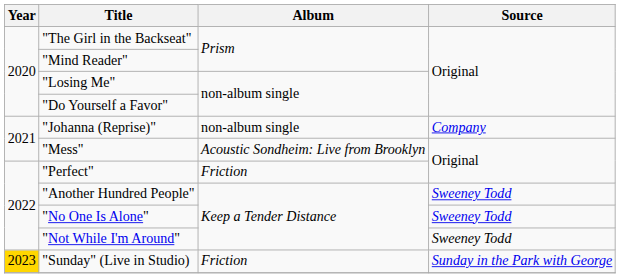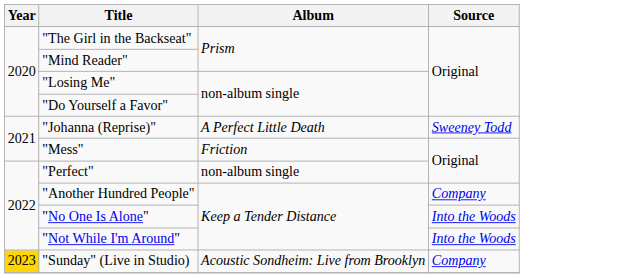"Johanna (Reprise)" | Album: non-album single -> A Perfect Little Death
"Johanna (Reprise)" | Source: Company -> Sweeney Todd
"Mess" | Album: Acoustic Sondheim: Live from Brooklyn -> Friction
"Perfect" | Album: Friction -> non-album single
"Another Hundred People" | Source: Sweeney Todd -> Company
"No One Is Alone" | Source: Sweeney Todd -> Into the Woods
"Not While I'm Around" | Source: Sweeney Todd -> Into the Woods
"Sunday" (Live in Studio) | Album: Friction -> Acoustic Sondheim: Live from Brooklyn
"Sunday" (Live in Studio) | Source: Sunday in the Park with George -> Company
